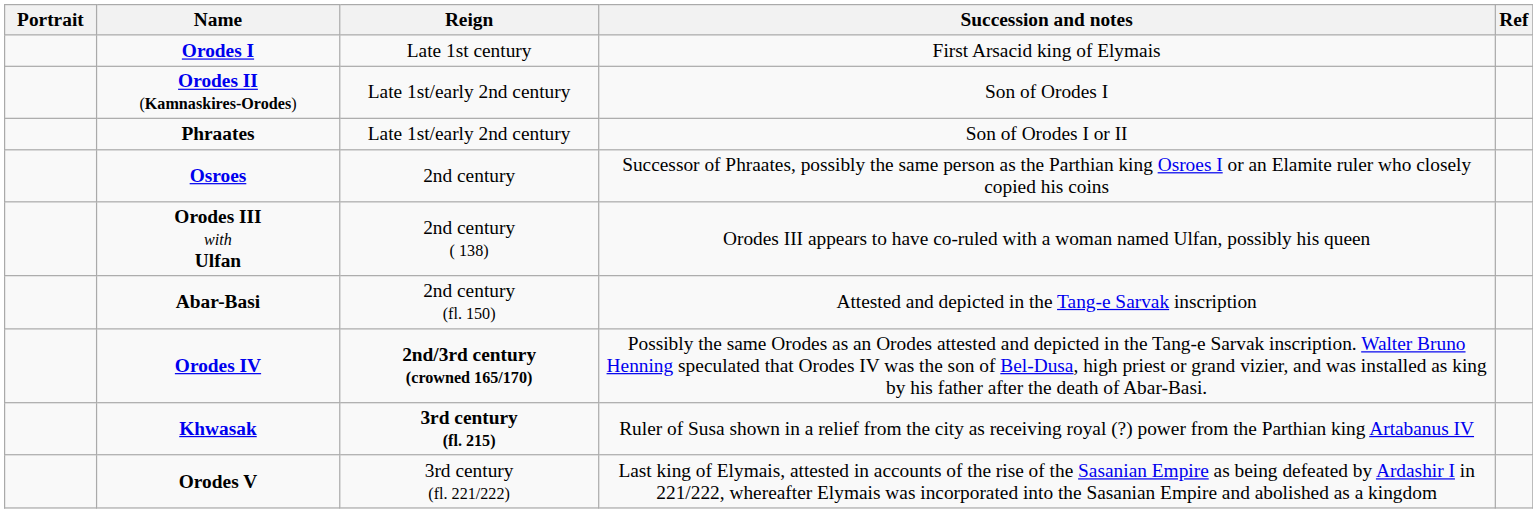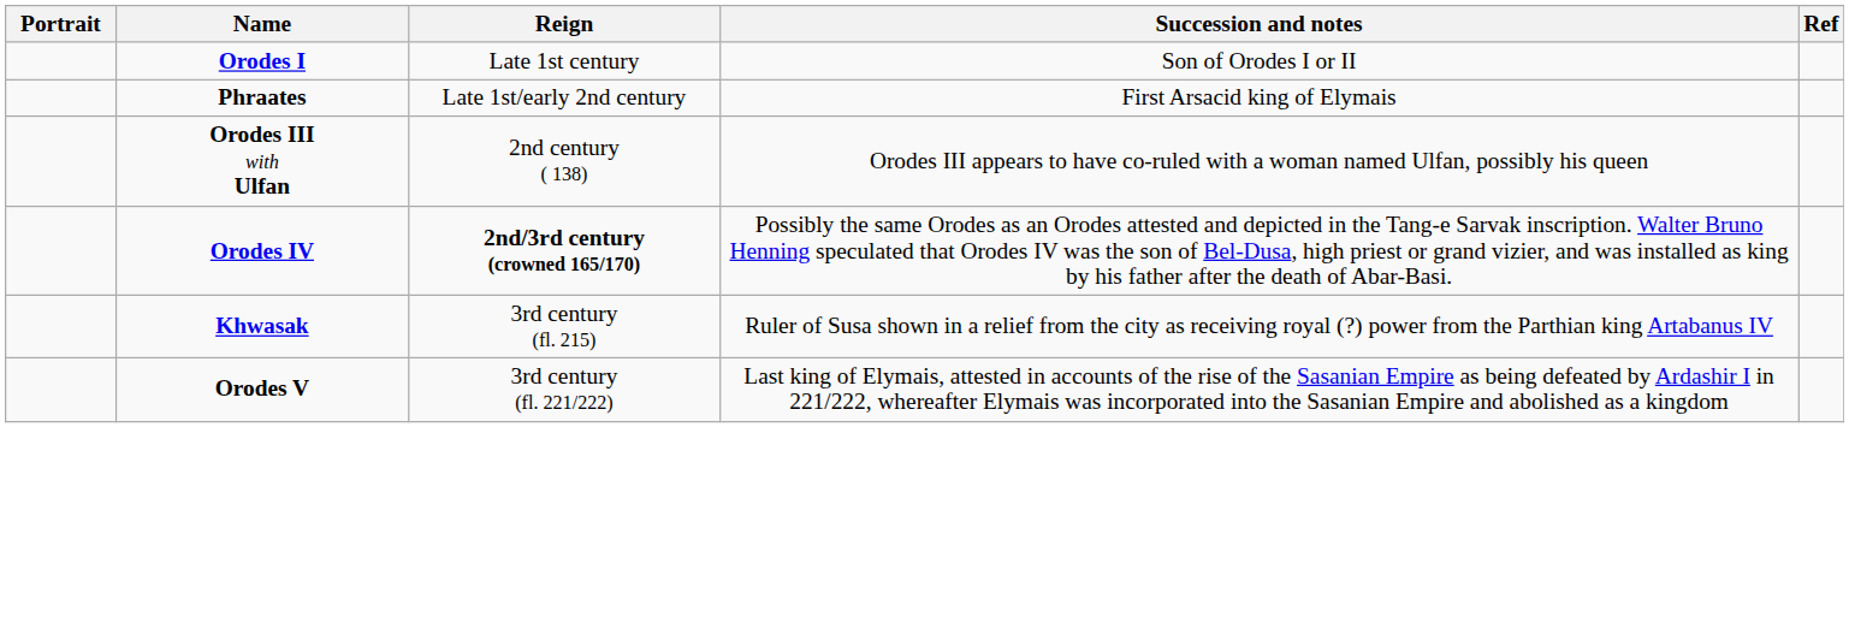Orodes I | Succession and notes: First Arsacid king of Elymais -> Son of Orodes I or II
- row: Orodes II (Kamnaskires-Orodes) | Late 1st/early 2nd century | Son of Orodes I
Phraates | Succession and notes: Son of Orodes I or II -> First Arsacid king of Elymais
- row: Osroes | 2nd century | Successor of Phraates, possibly the same person as the Parthian king Osroes I or an Elamite ruler who closely copied his coins
- row: Abar-Basi | 2nd century (fl. 150) | Attested and depicted in the Tang-e Sarvak inscription
Khwasak | Reign: bold -> normal
